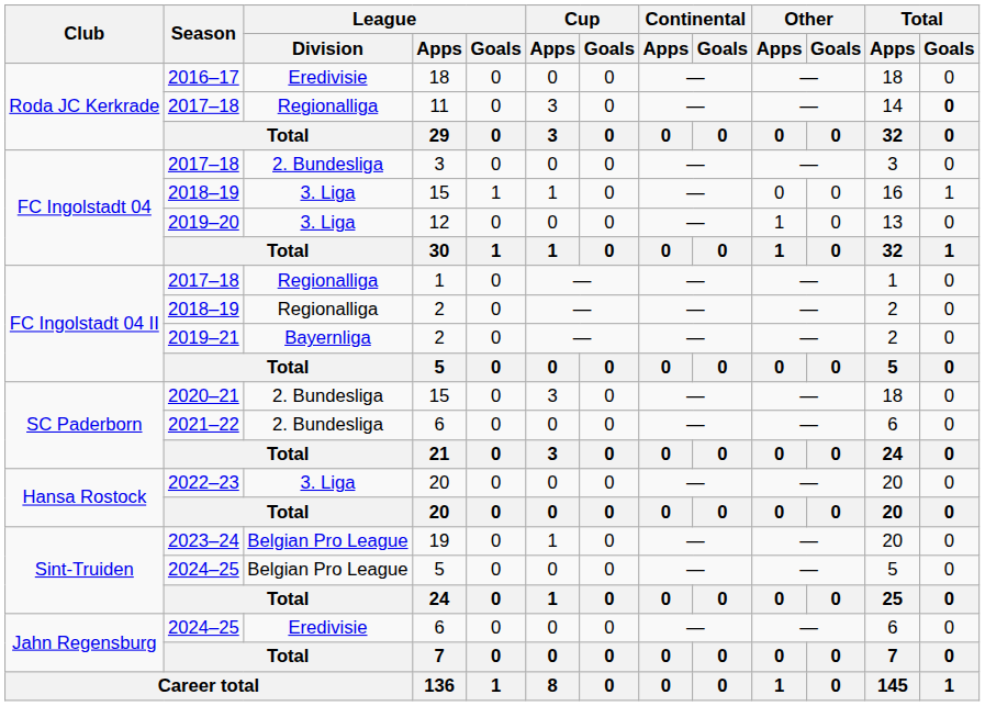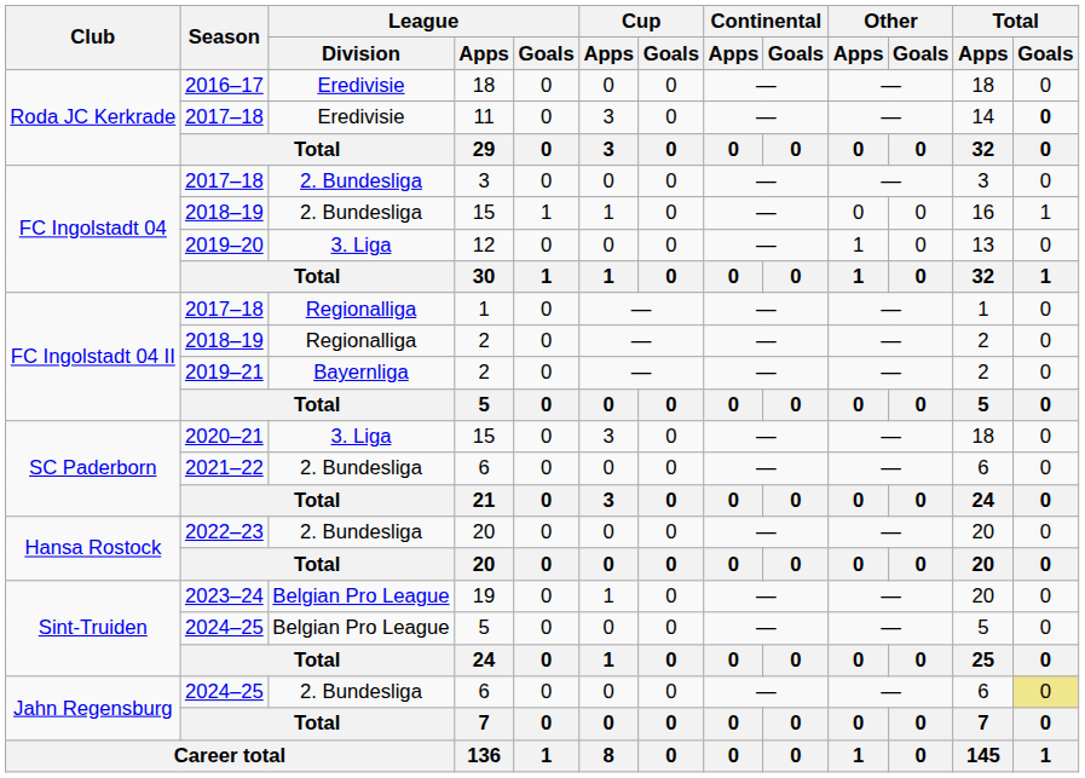11 | League / Division: Regionalliga -> Eredivisie
2018–19 / 15 | League / Division: 3. Liga -> 2. Bundesliga
2020–21 / 15 | League / Division: 2. Bundesliga -> 3. Liga
2022–23 / 20 | League / Division: 3. Liga -> 2. Bundesliga
2024–25 / 6 | League / Division: Eredivisie -> 2. Bundesliga
2024–25 / 6 | Total / Goals: no background -> khaki background
